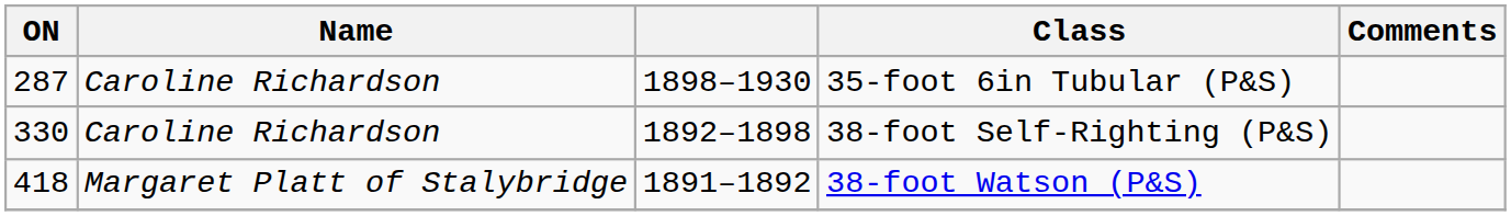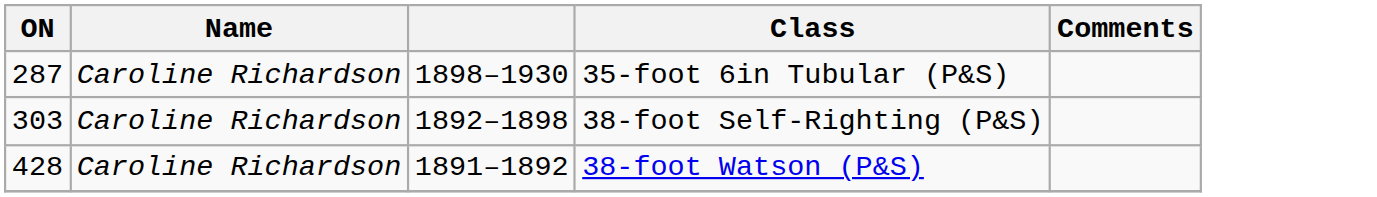38-foot Self-Righting (P&S) | ON: 330 -> 303
38-foot Watson (P&S) | ON: 418 -> 428
38-foot Watson (P&S) | Name: Margaret Platt of Stalybridge -> Caroline Richardson
